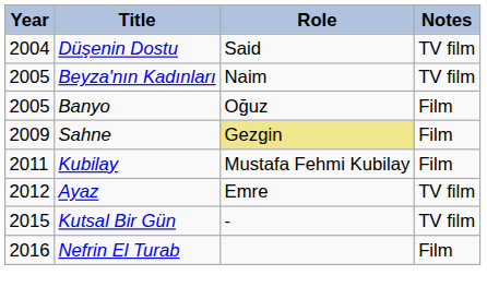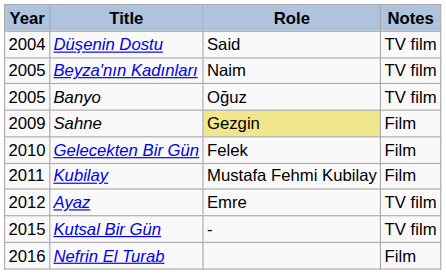Banyo | Notes: Film -> TV film
+ row: 2010 | Gelecekten Bir Gün | Felek | Film
